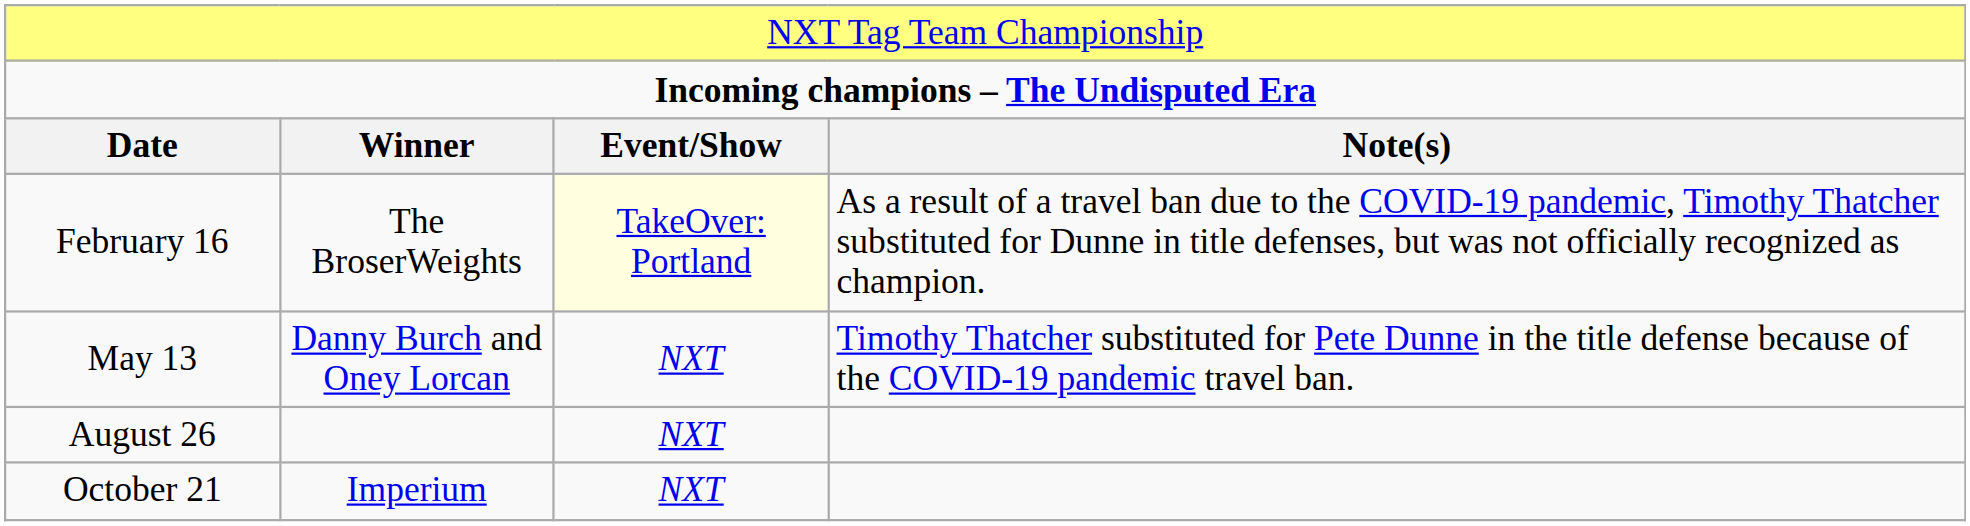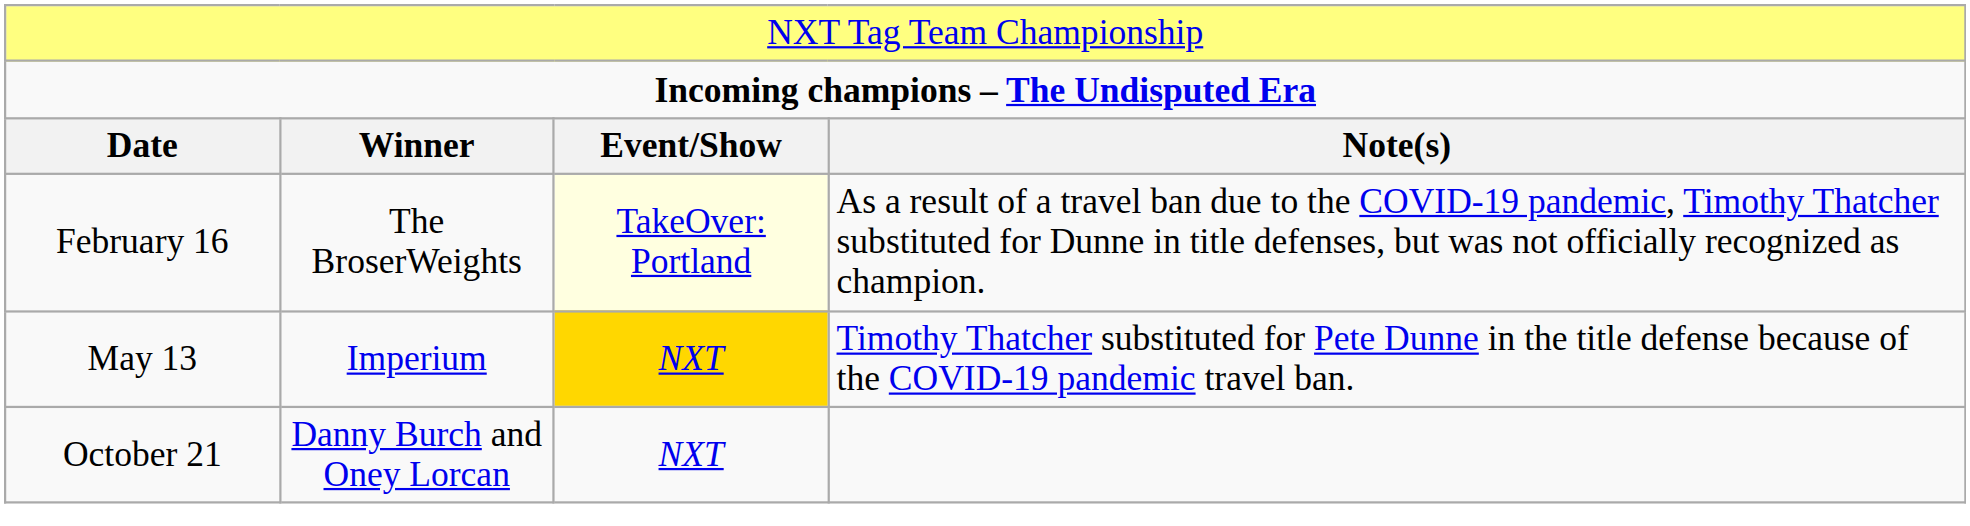May 13 | column 2: Danny Burch and Oney Lorcan -> Imperium
May 13 | column 3: no background -> gold background
- row: August 26 | NXT
October 21 | column 2: Imperium -> Danny Burch and Oney Lorcan
